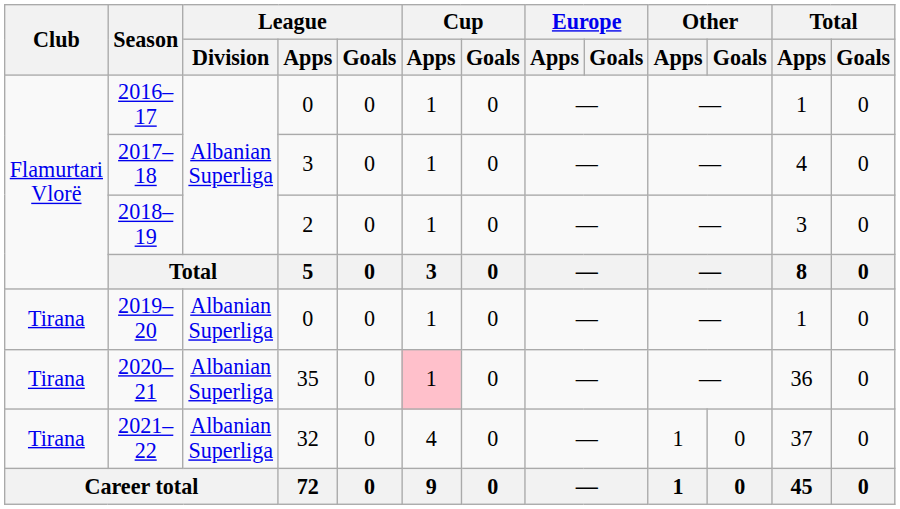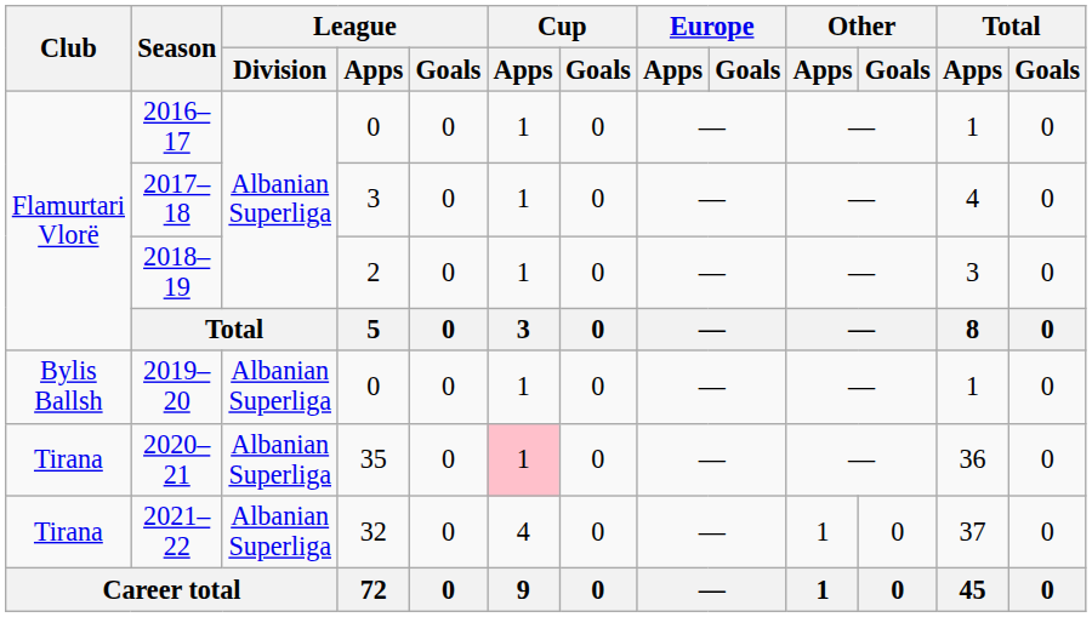2019–20 | Club: Tirana -> Bylis Ballsh
